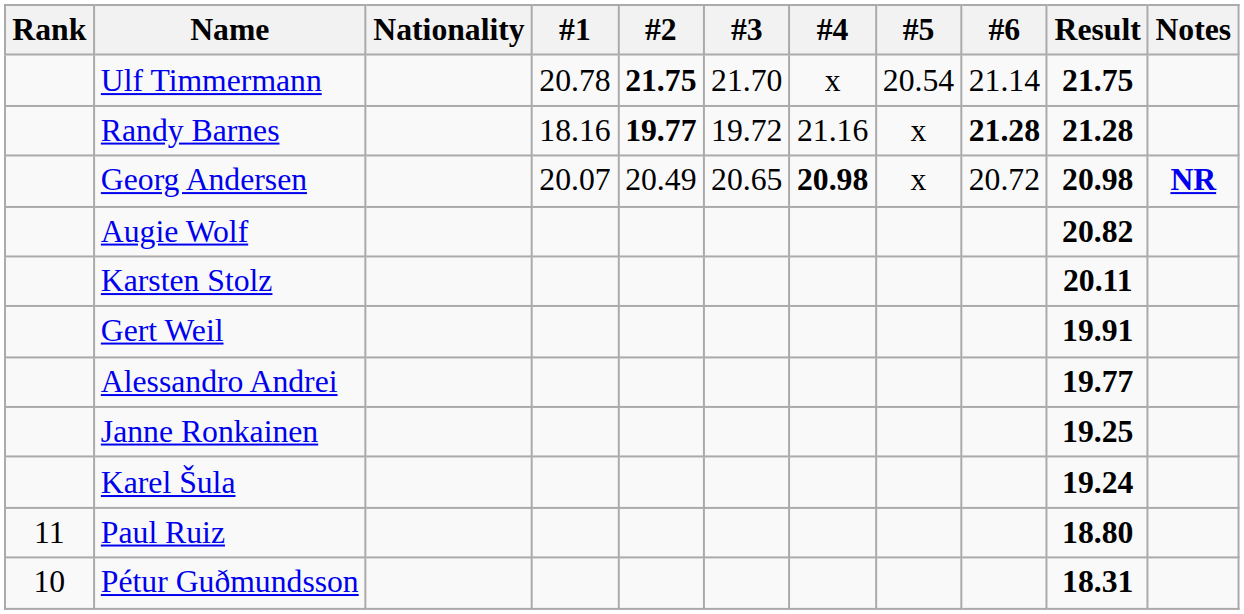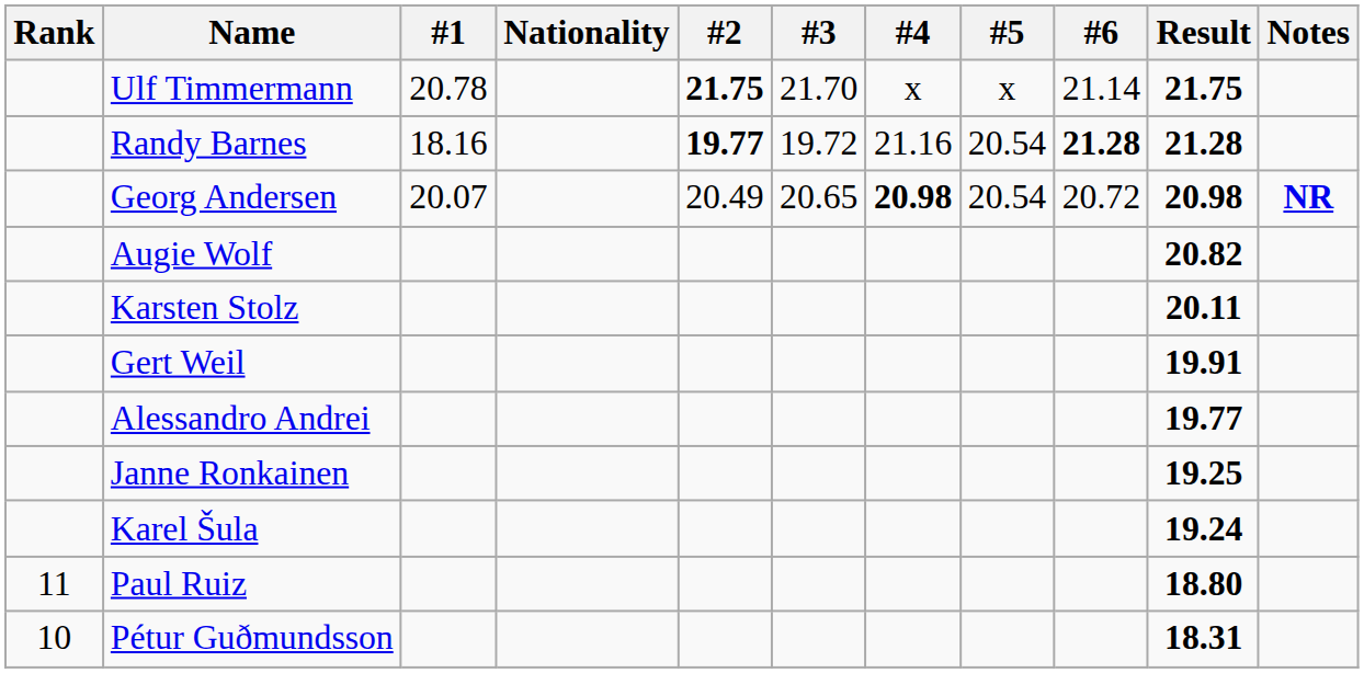columns swapped: Nationality <-> #1
Ulf Timmermann | #5: 20.54 -> x
Randy Barnes | #5: x -> 20.54
Georg Andersen | #5: x -> 20.54
